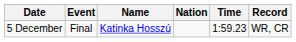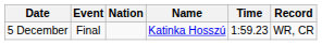columns swapped: Name <-> Nation
